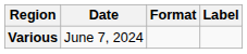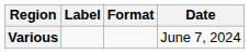columns swapped: Date <-> Label
